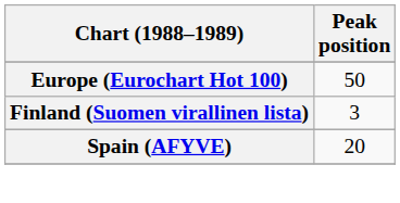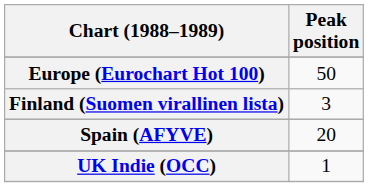+ row: UK Indie (OCC) | 1
